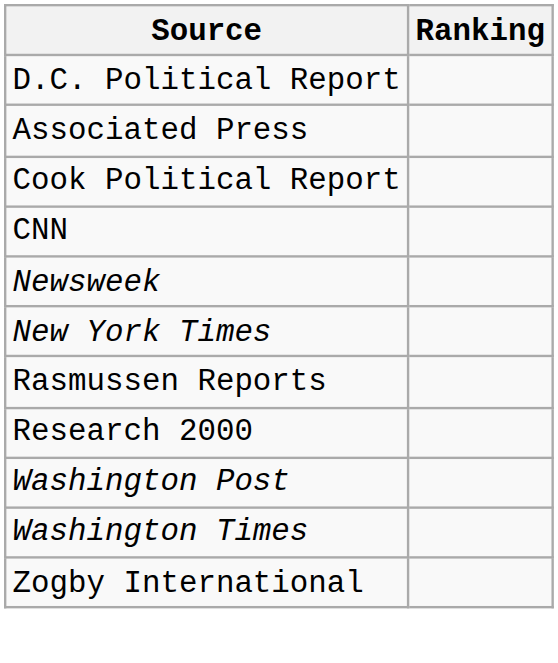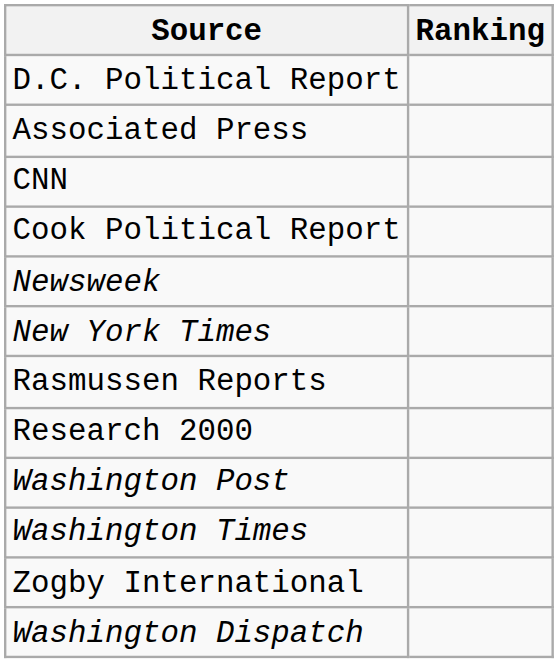rows swapped: CNN <-> Cook Political Report
+ row: Washington Dispatch
